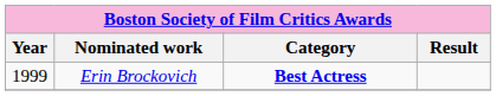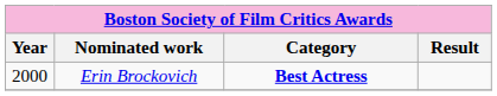Erin Brockovich | Year: 1999 -> 2000
